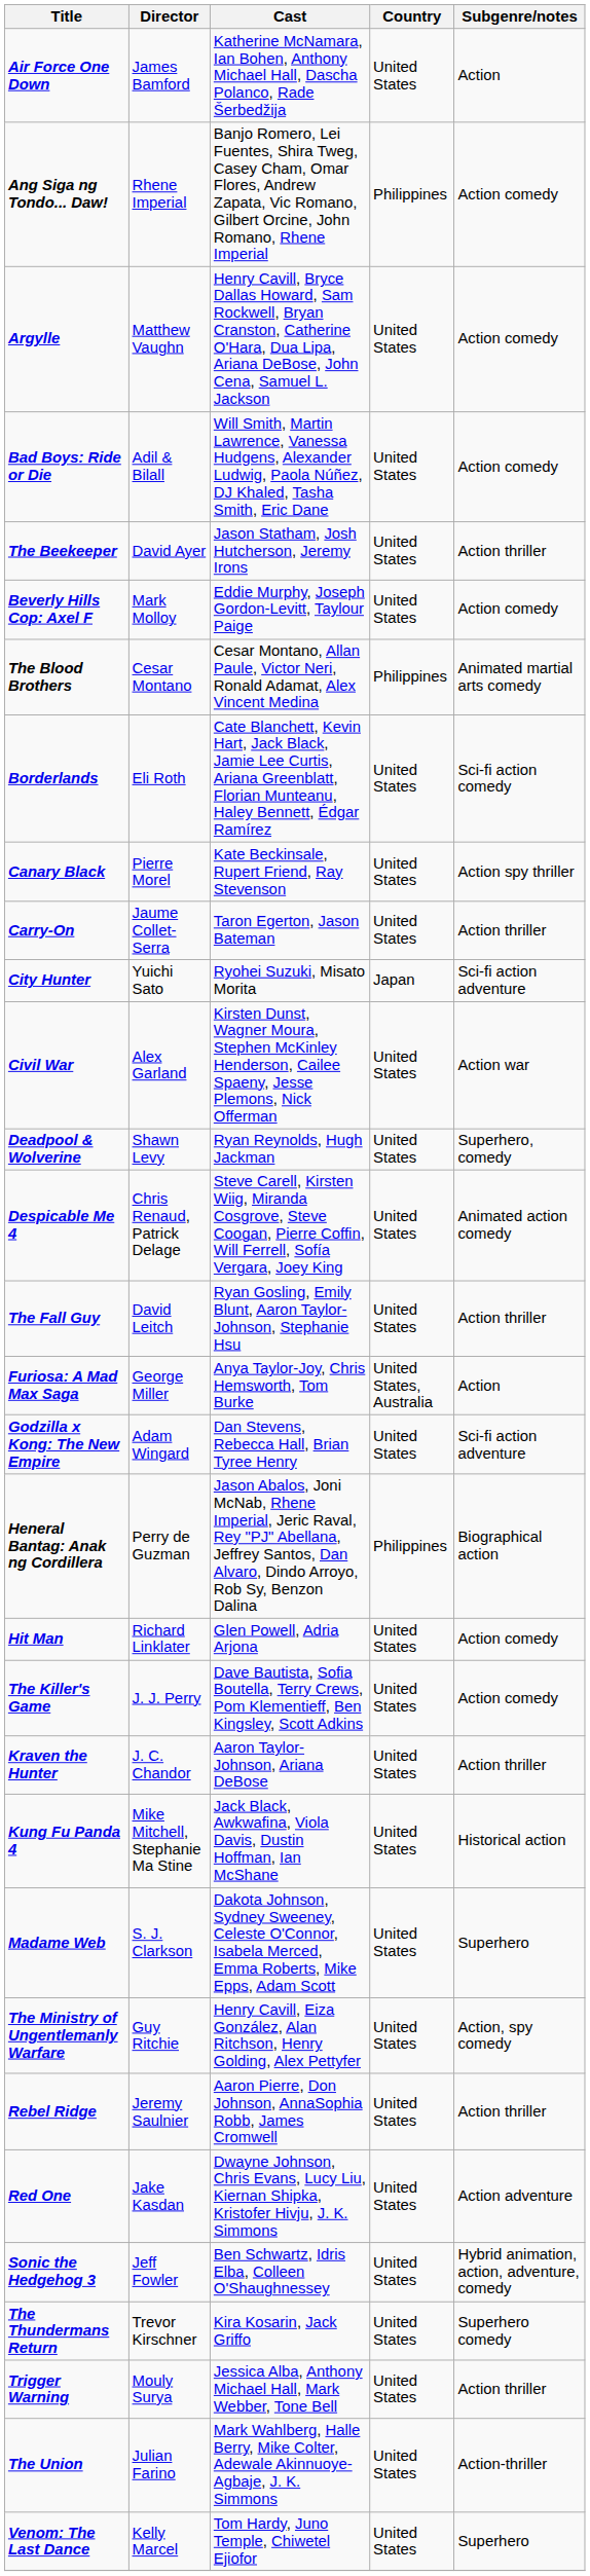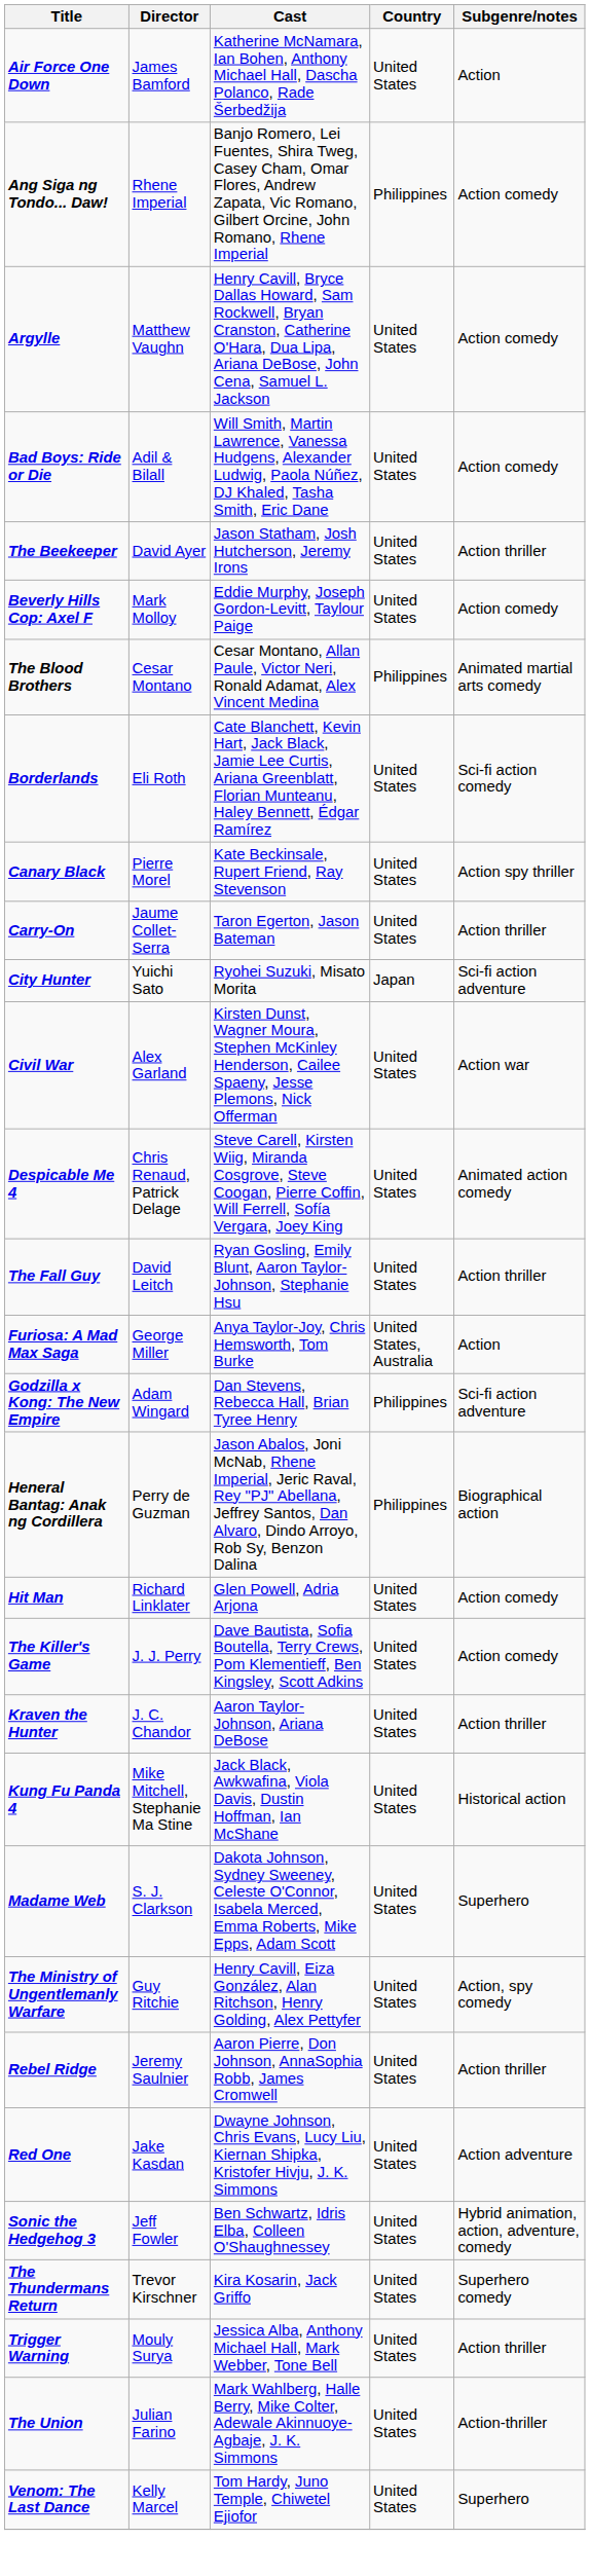- row: Deadpool & Wolverine | Shawn Levy | Ryan Reynolds, Hugh Jackman | United States | Superhero, comedy
Godzilla x Kong: The New Empire | Country: United States -> Philippines
